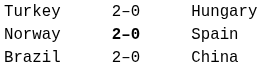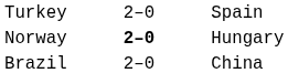Turkey | column 3: Hungary -> Spain
Norway | column 3: Spain -> Hungary
